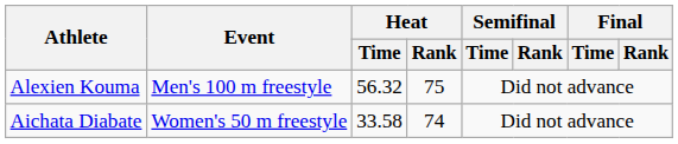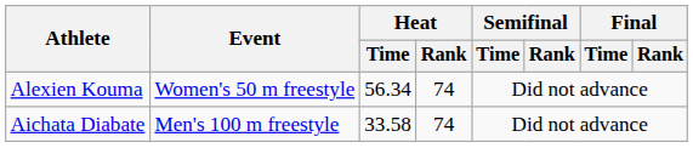Alexien Kouma | Event: Men's 100 m freestyle -> Women's 50 m freestyle
Alexien Kouma | Heat / Time: 56.32 -> 56.34
Alexien Kouma | Heat / Rank: 75 -> 74
Aichata Diabate | Event: Women's 50 m freestyle -> Men's 100 m freestyle
